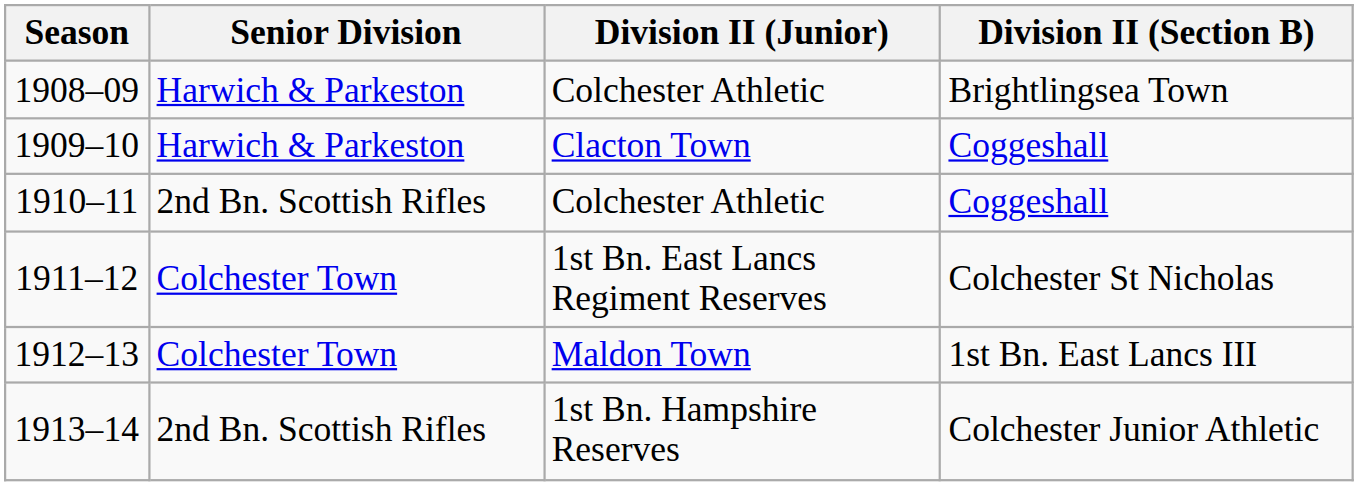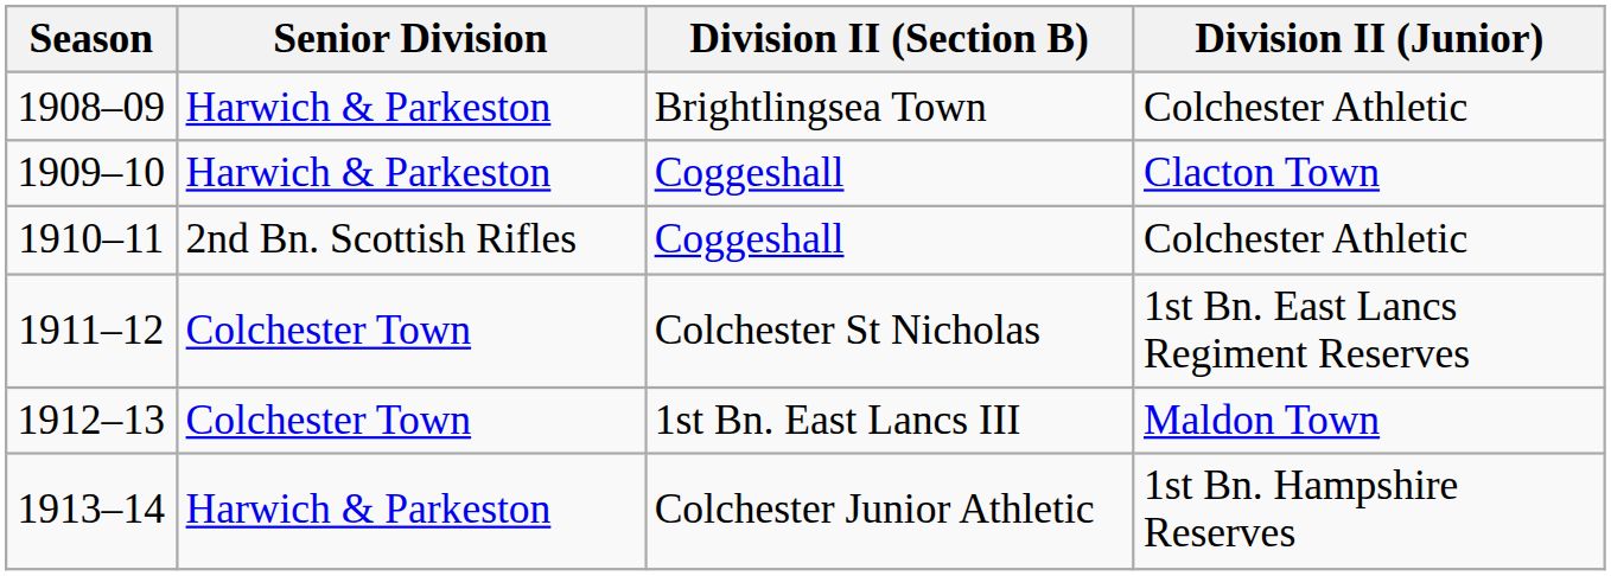columns swapped: Division II (Junior) <-> Division II (Section B)
1913–14 | Senior Division: 2nd Bn. Scottish Rifles -> Harwich & Parkeston
